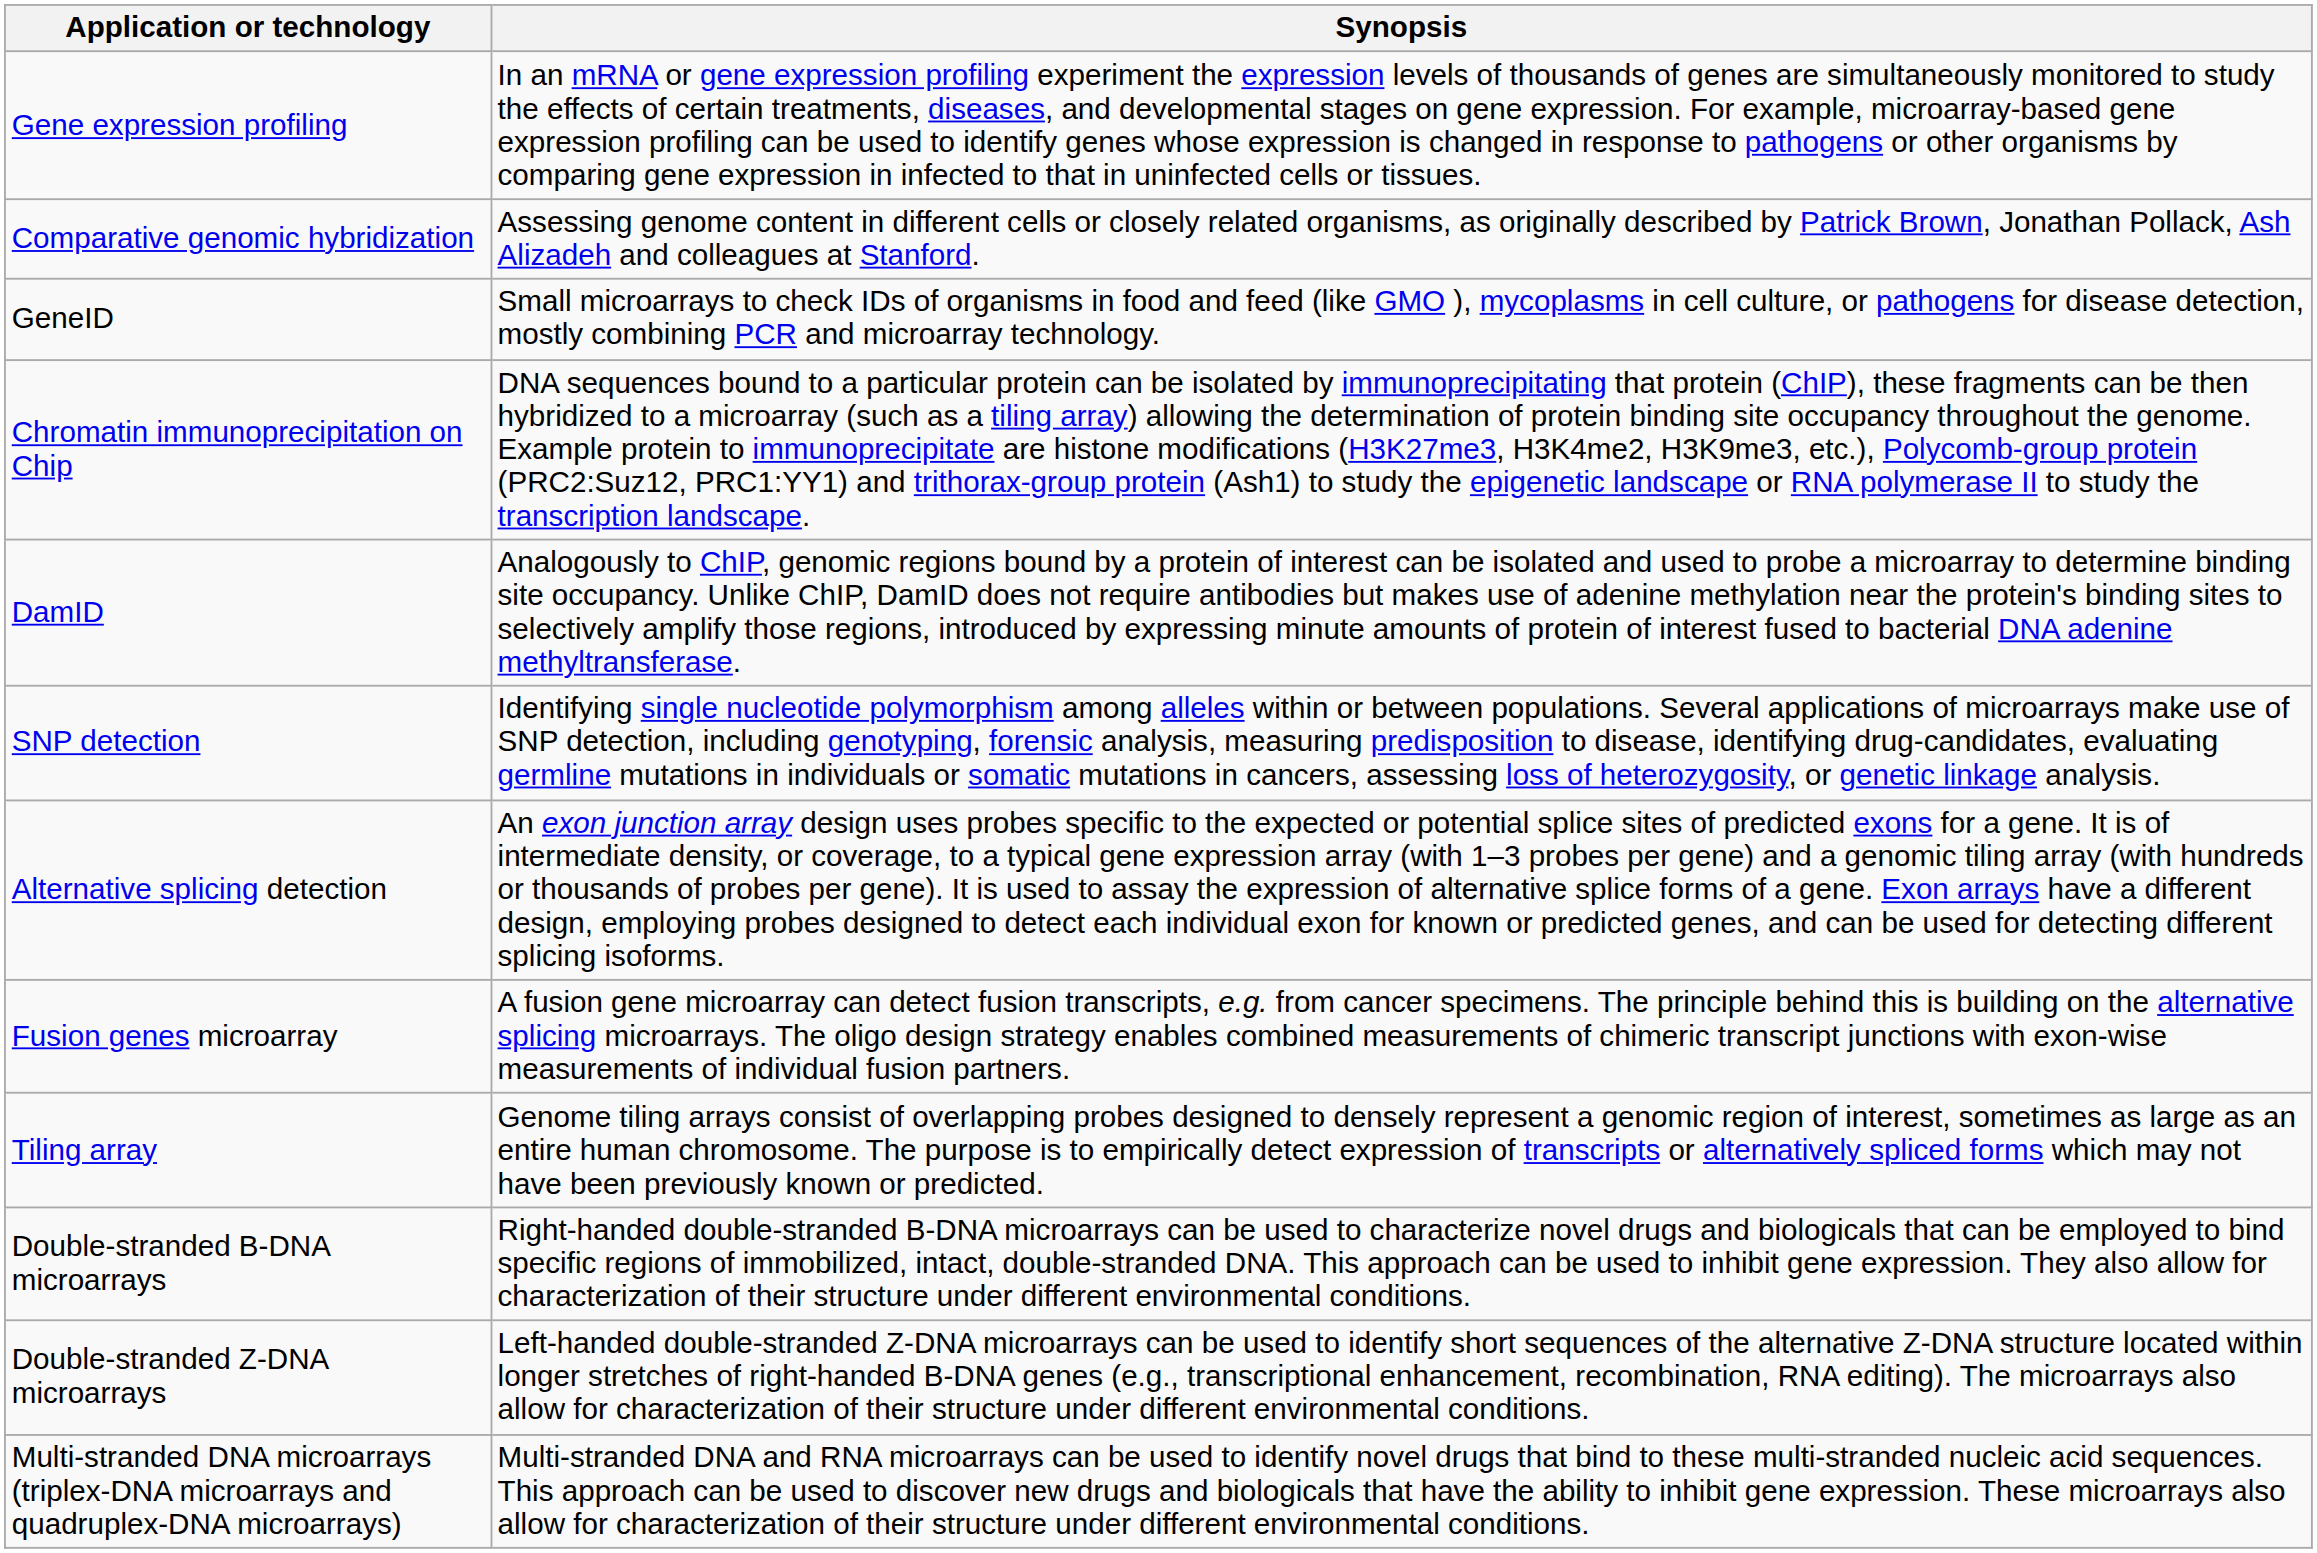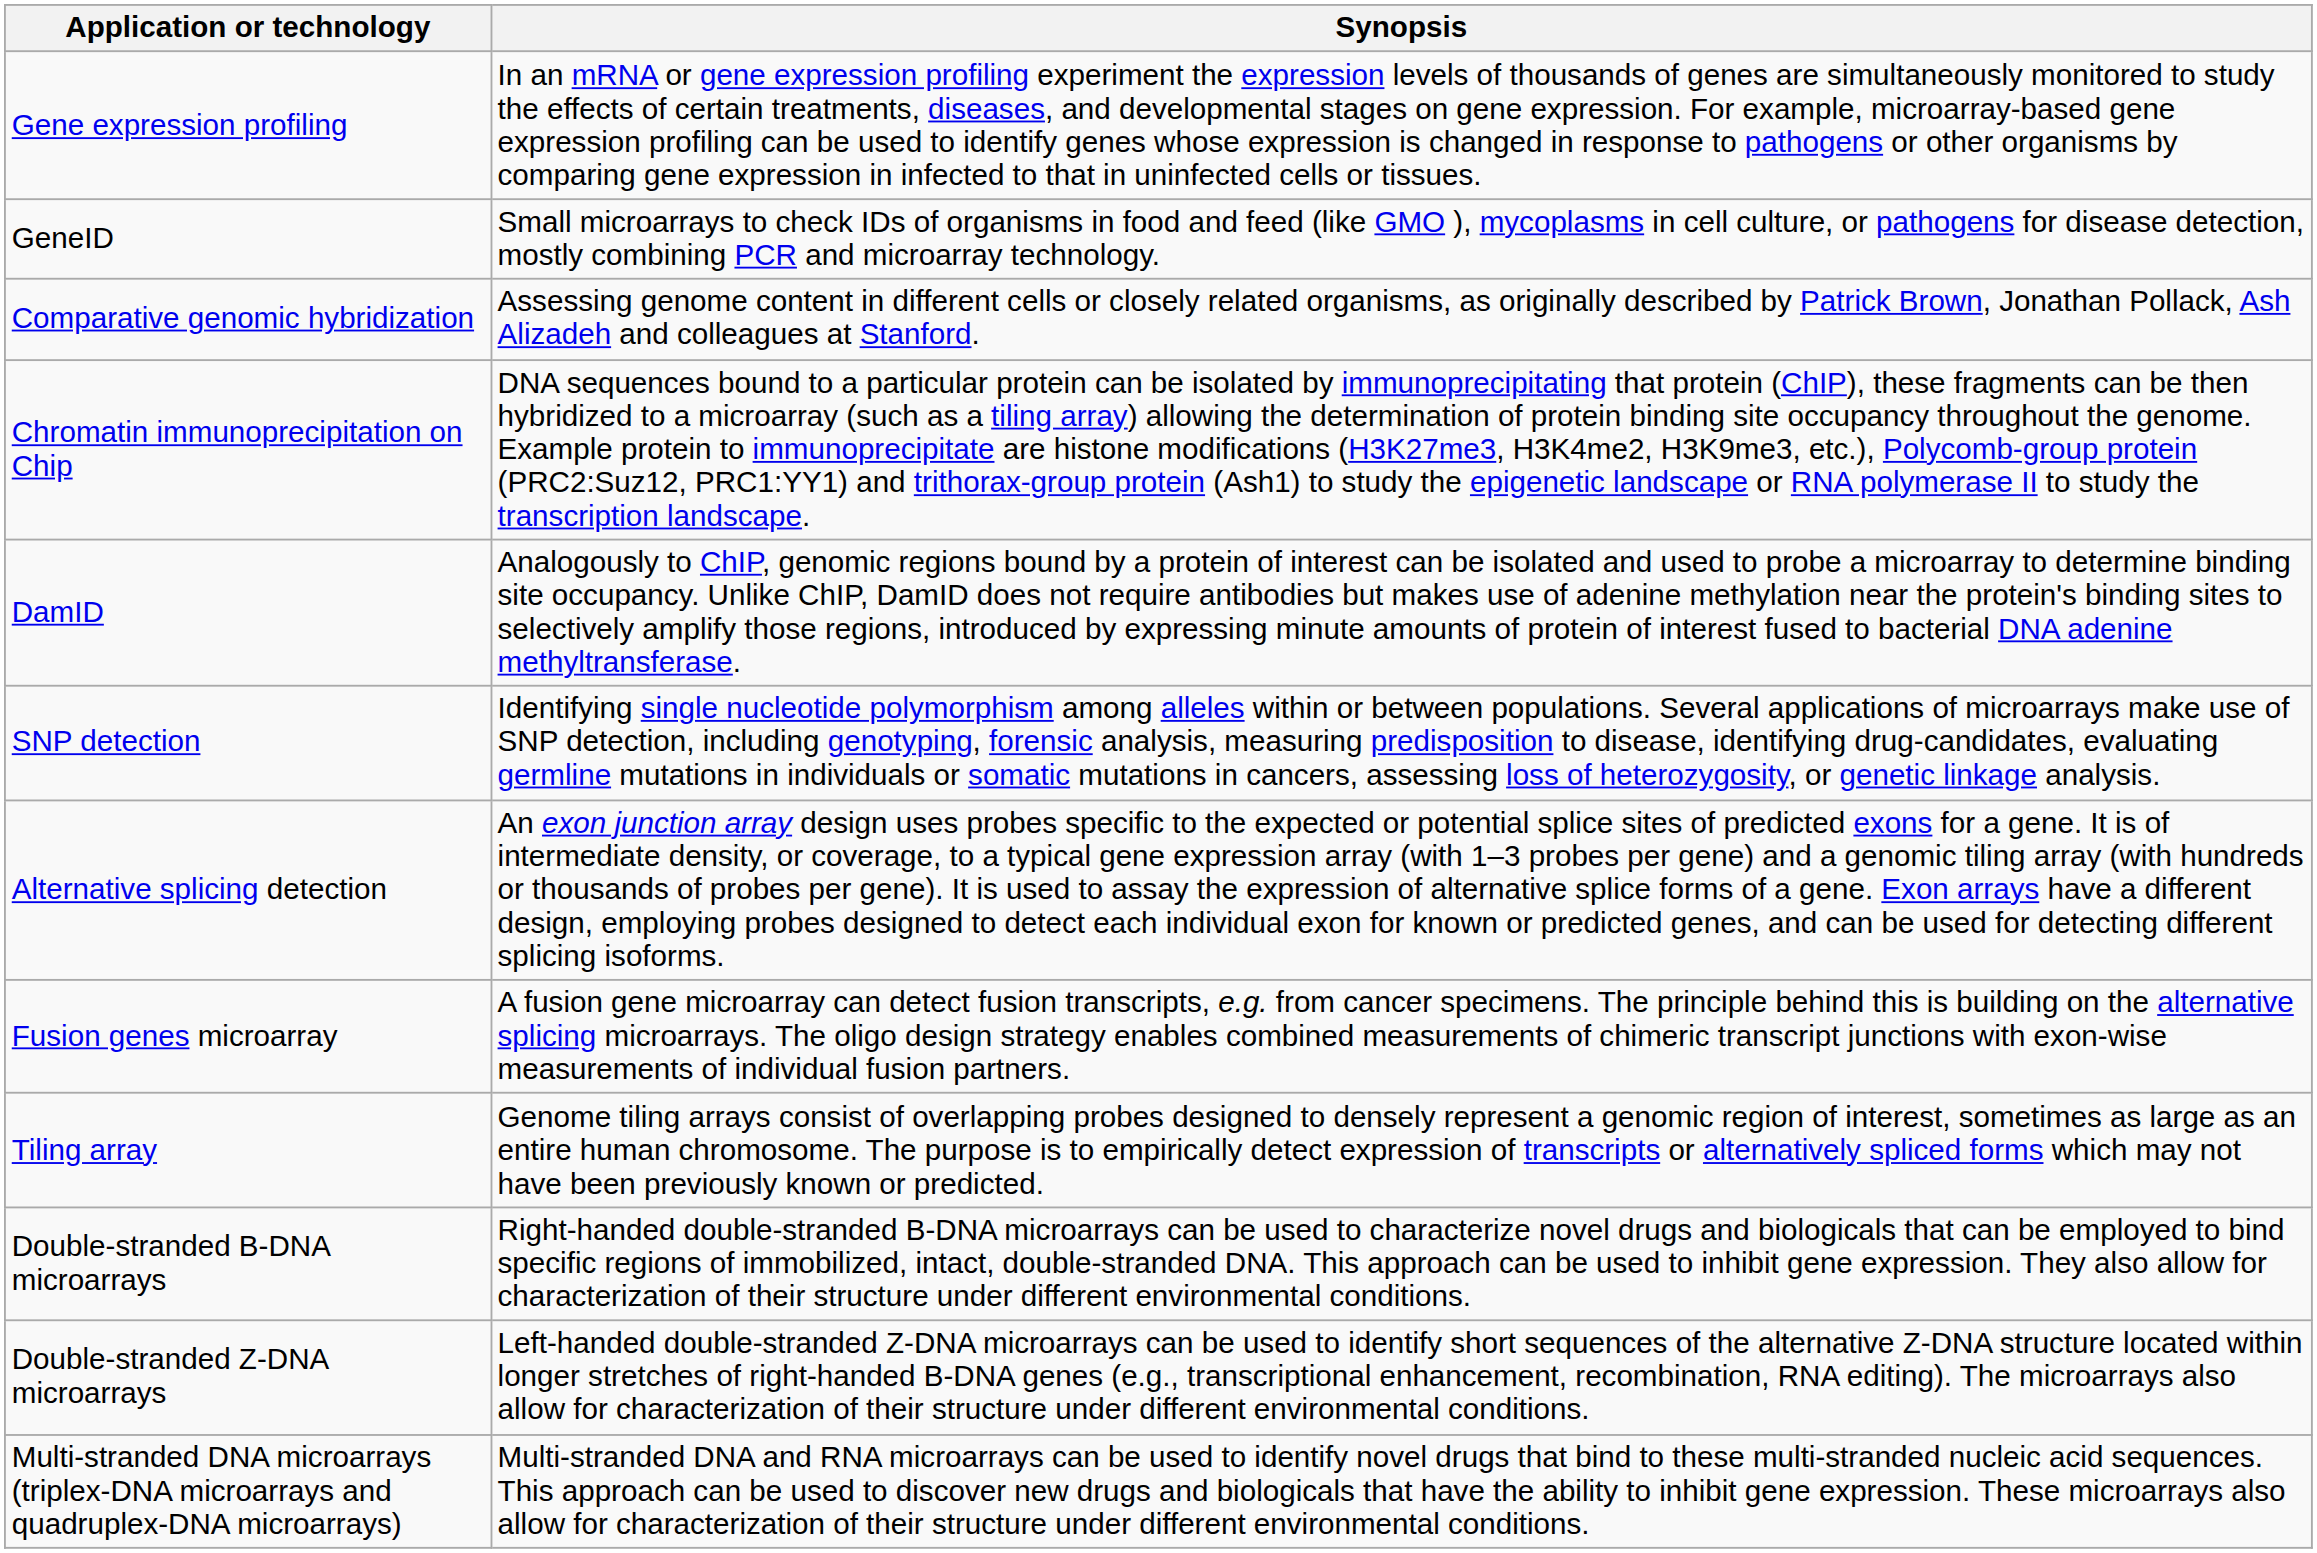rows swapped: Comparative genomic hybridization <-> GeneID
